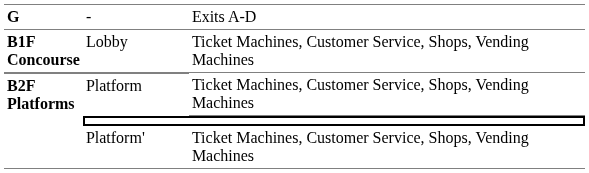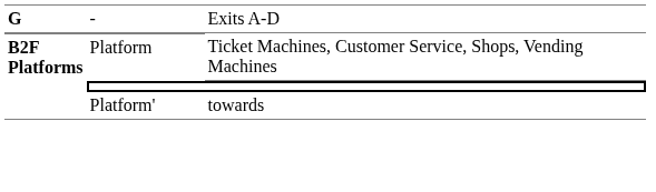- row: B1F Concourse | Lobby | Ticket Machines, Customer Service, Shops, Vending Machines
Platform' | column 3: Ticket Machines, Customer Service, Shops, Vending Machines -> towards
